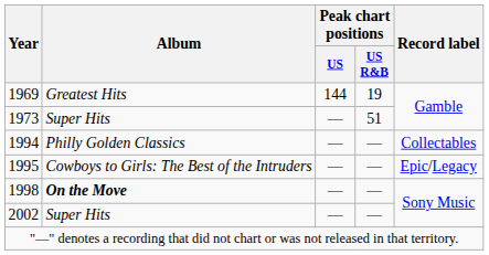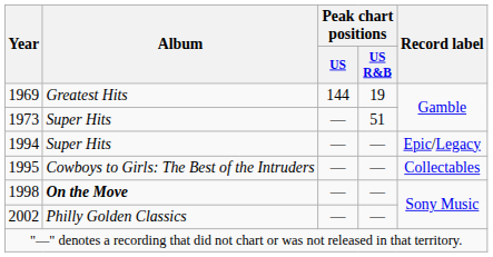1994 | Album: Philly Golden Classics -> Super Hits
1994 | Record label: Collectables -> Epic/Legacy
1995 | Record label: Epic/Legacy -> Collectables
2002 | Album: Super Hits -> Philly Golden Classics
